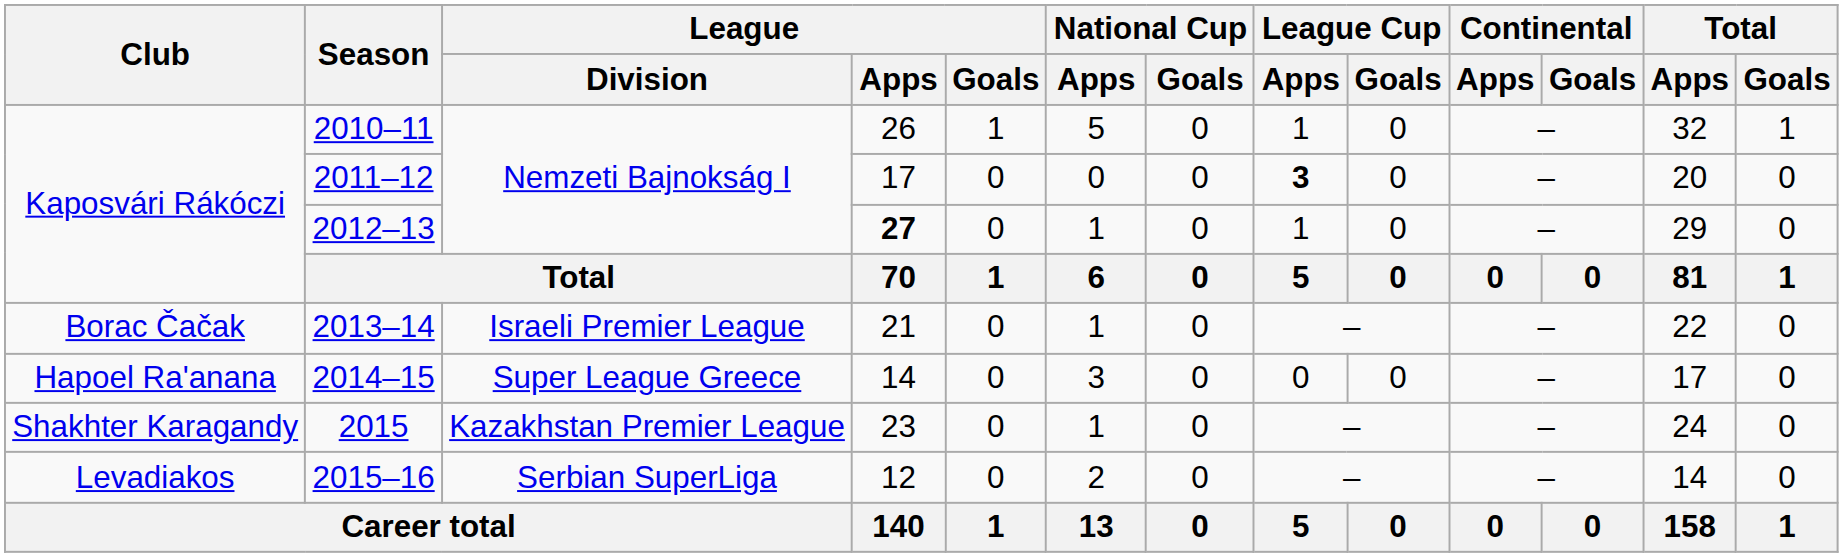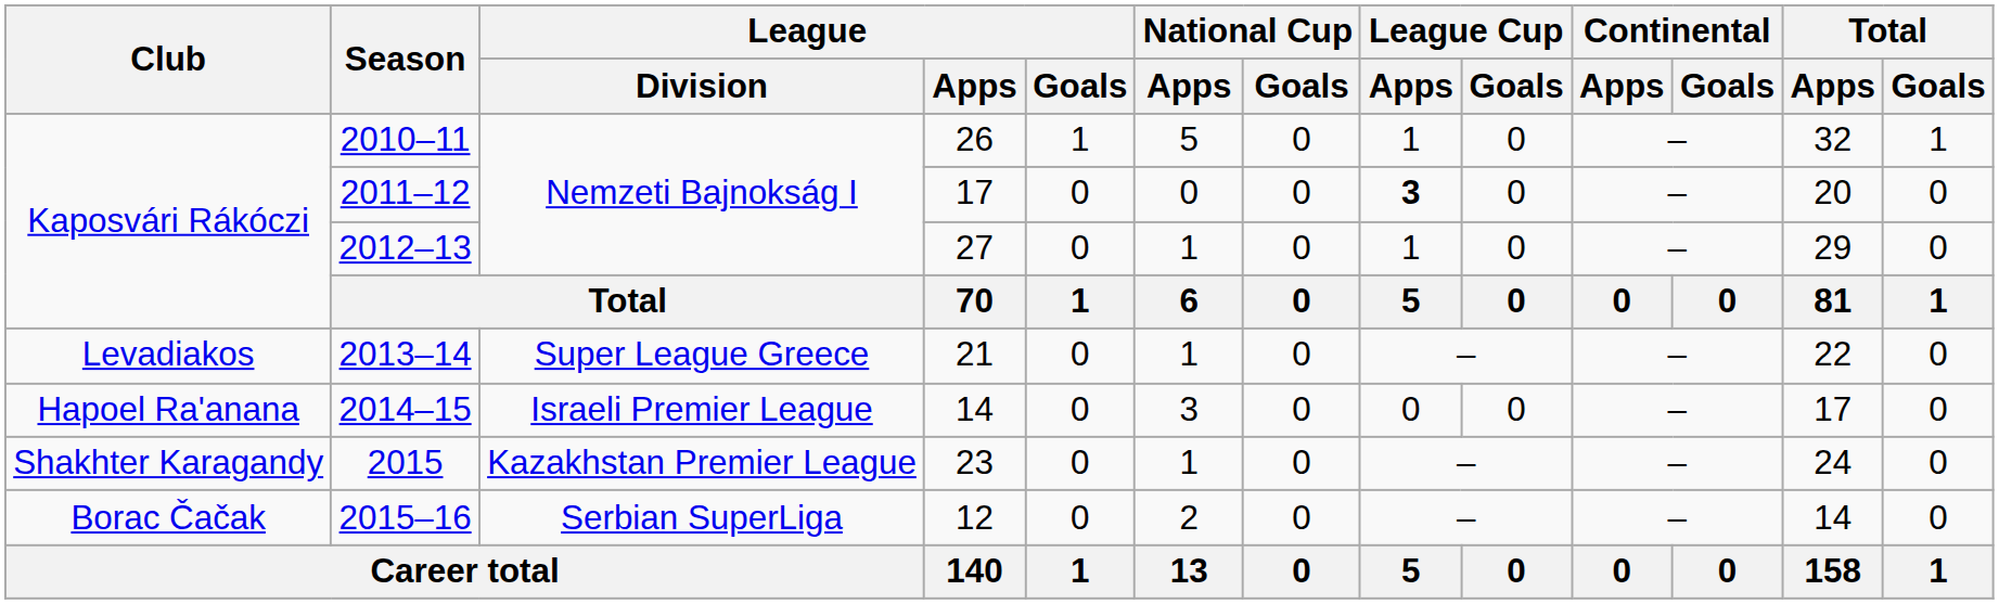2012–13 | League / Apps: bold -> normal
2013–14 | Club: Borac Čačak -> Levadiakos
2013–14 | League / Division: Israeli Premier League -> Super League Greece
2014–15 | League / Division: Super League Greece -> Israeli Premier League
2015–16 | Club: Levadiakos -> Borac Čačak
